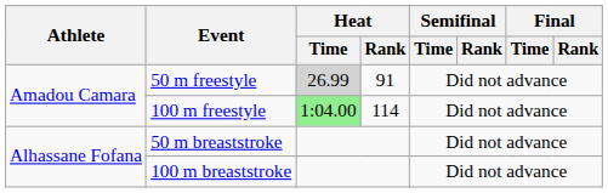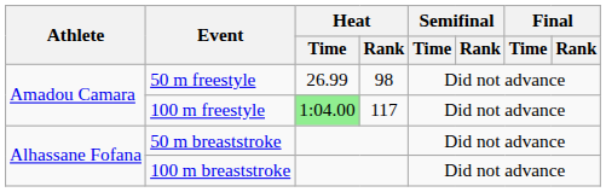50 m freestyle | Heat / Time: lightgrey background -> no background
50 m freestyle | Heat / Rank: 91 -> 98
100 m freestyle | Heat / Rank: 114 -> 117
